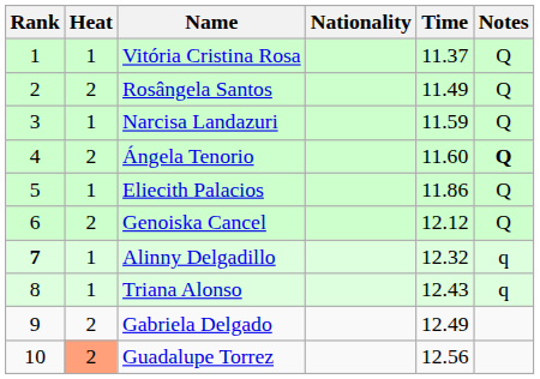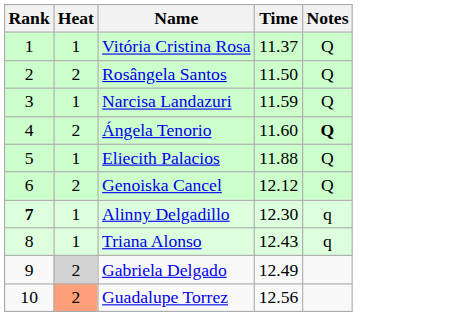- column: Nationality
Rosângela Santos | Time: 11.49 -> 11.50
Eliecith Palacios | Time: 11.86 -> 11.88
Alinny Delgadillo | Time: 12.32 -> 12.30
Gabriela Delgado | Heat: no background -> lightgrey background
